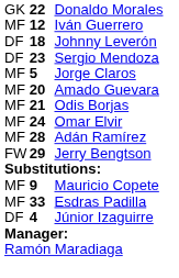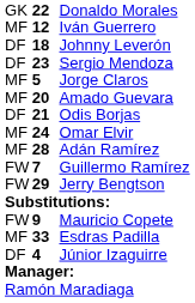Odis Borjas | column 1: MF -> DF
+ row: FW | 7 | Guillermo Ramírez
Mauricio Copete | column 1: MF -> FW
